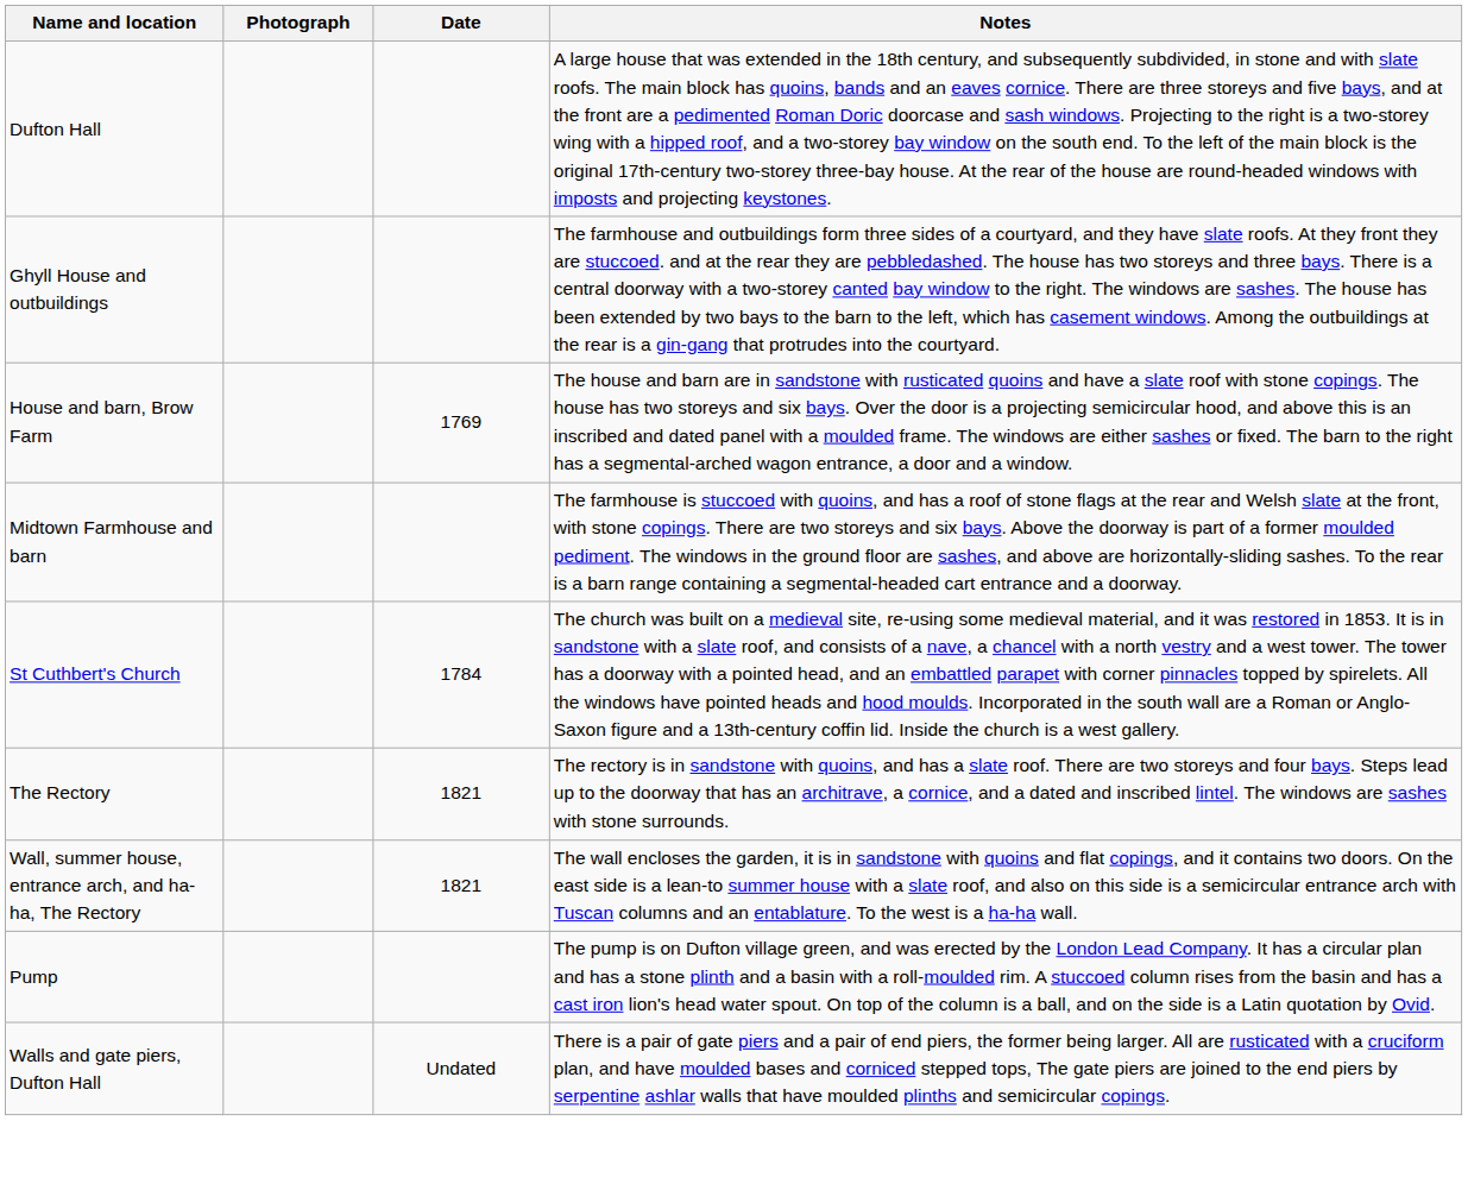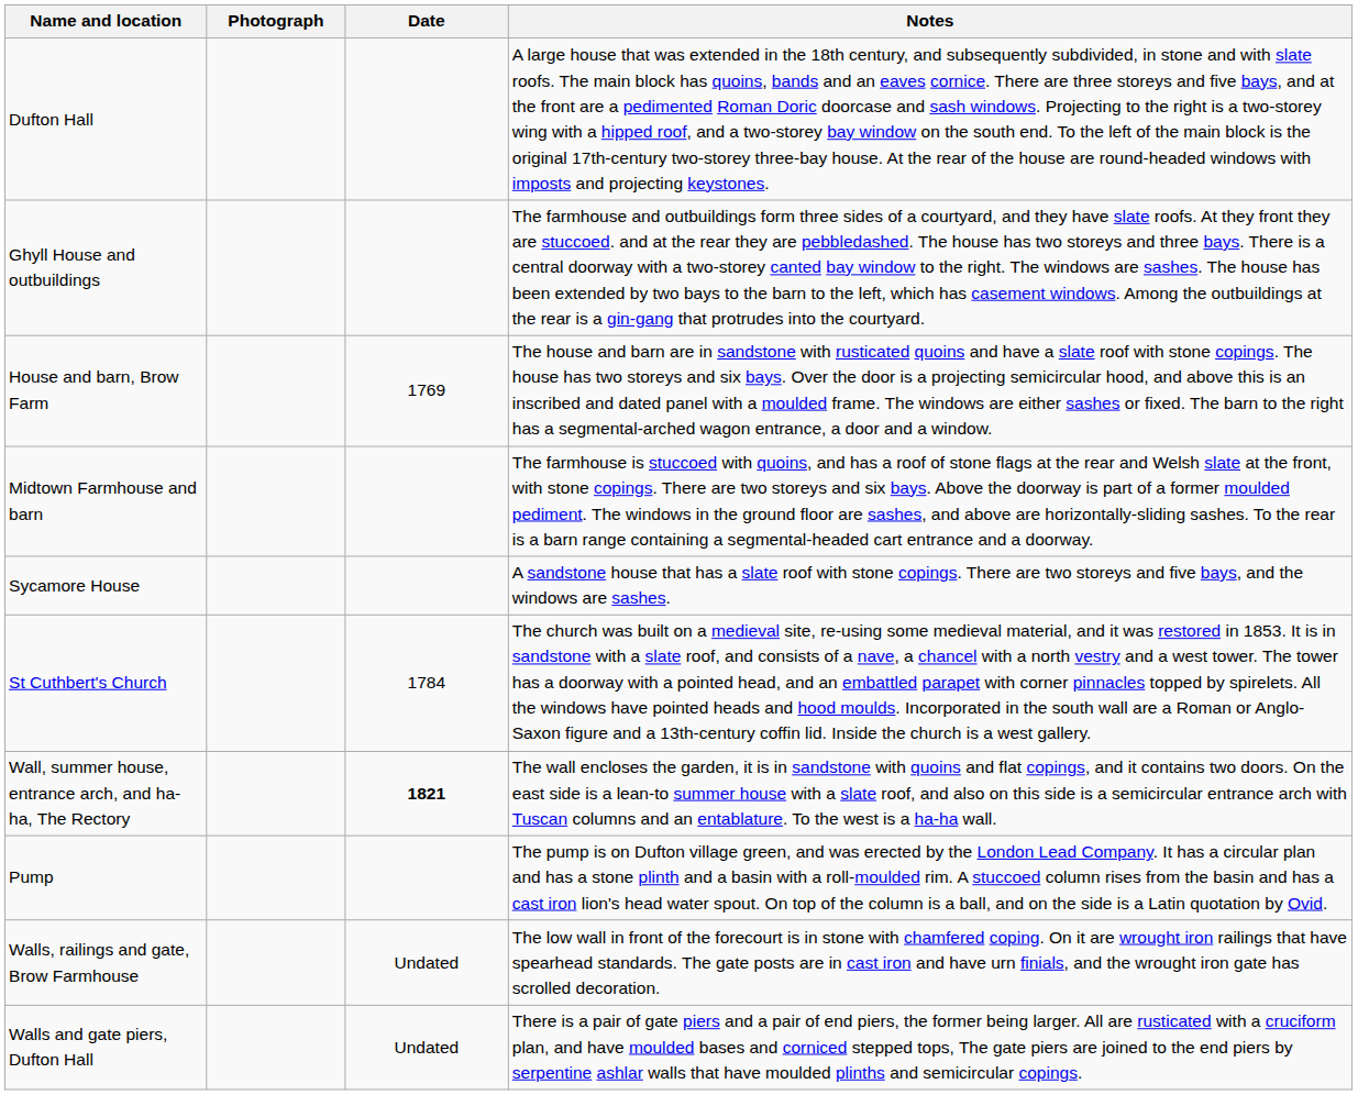+ row: Sycamore House | A sandstone house that has a slate roof with stone copings. There are two storeys and five bays, and the windows are sashes.
- row: The Rectory | 1821 | The rectory is in sandstone with quoins, and has a slate roof. There are two storeys and four bays. Steps lead up to the doorway that has an architrave, a cornice, and a dated and inscribed lintel. The windows are sashes with stone surrounds.
Wall, summer house, entrance arch, and ha-ha, The Rectory | Date: normal -> bold
+ row: Walls, railings and gate, Brow Farmhouse | Undated | The low wall in front of the forecourt is in stone with chamfered coping. On it are wrought iron railings that have spearhead standards. The gate posts are in cast iron and have urn finials, and the wrought iron gate has scrolled decoration.
